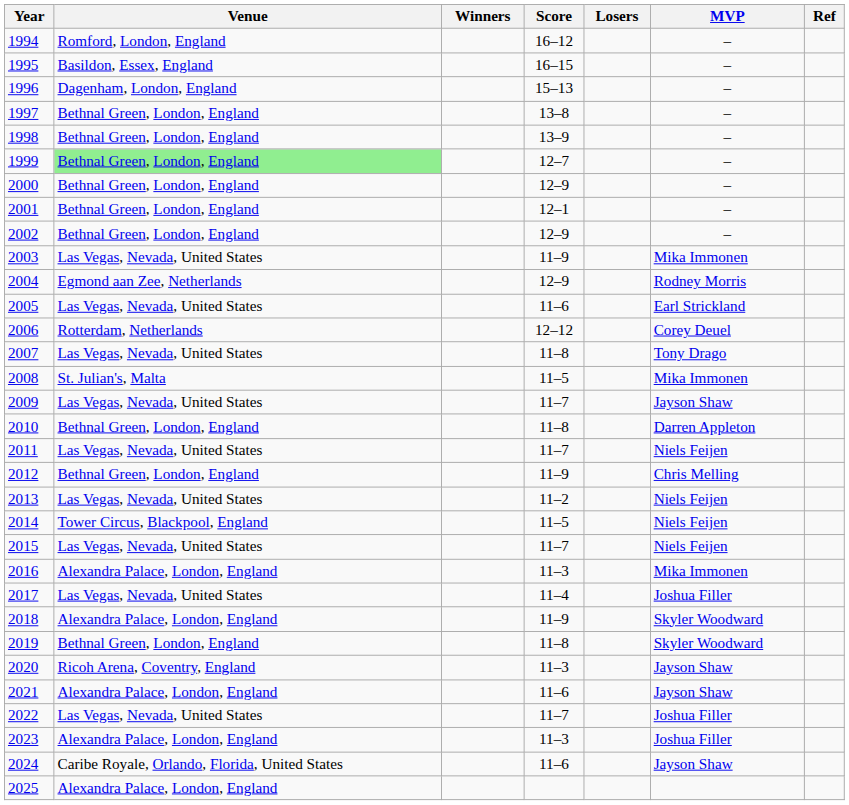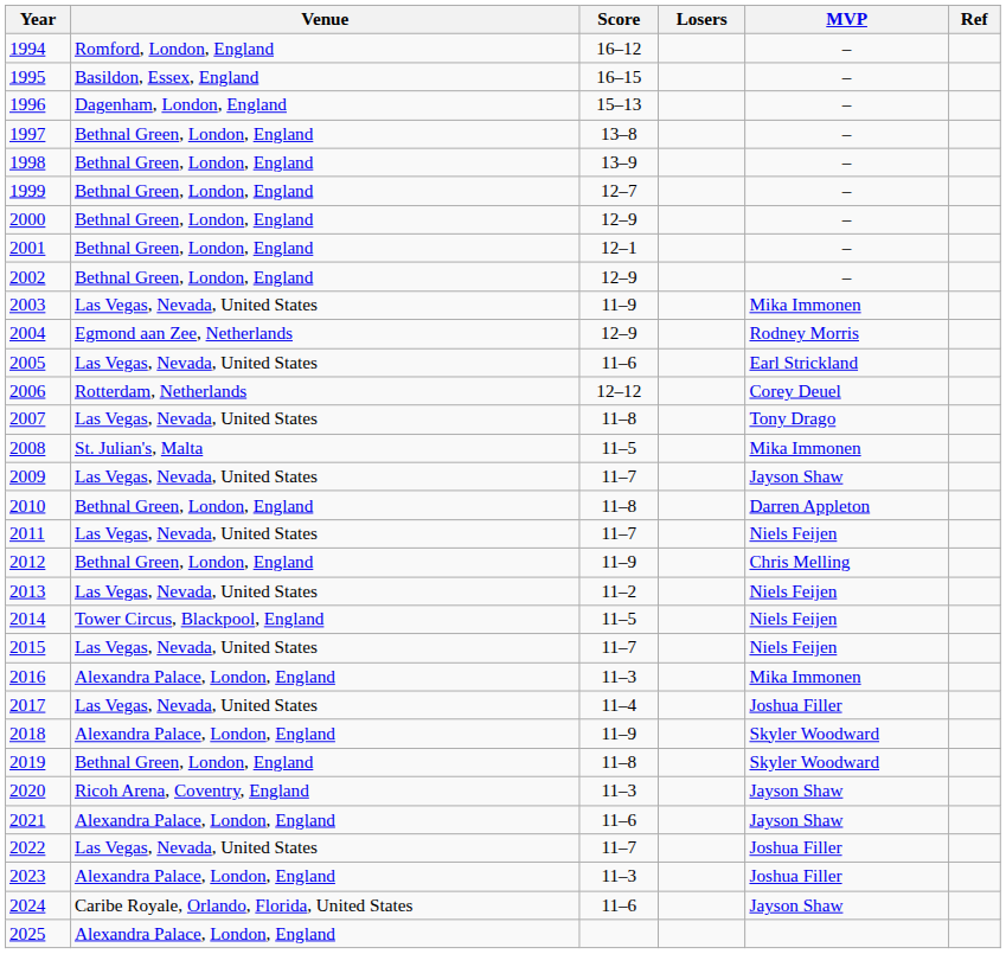- column: Winners
1999 | Venue: lightgreen background -> no background
